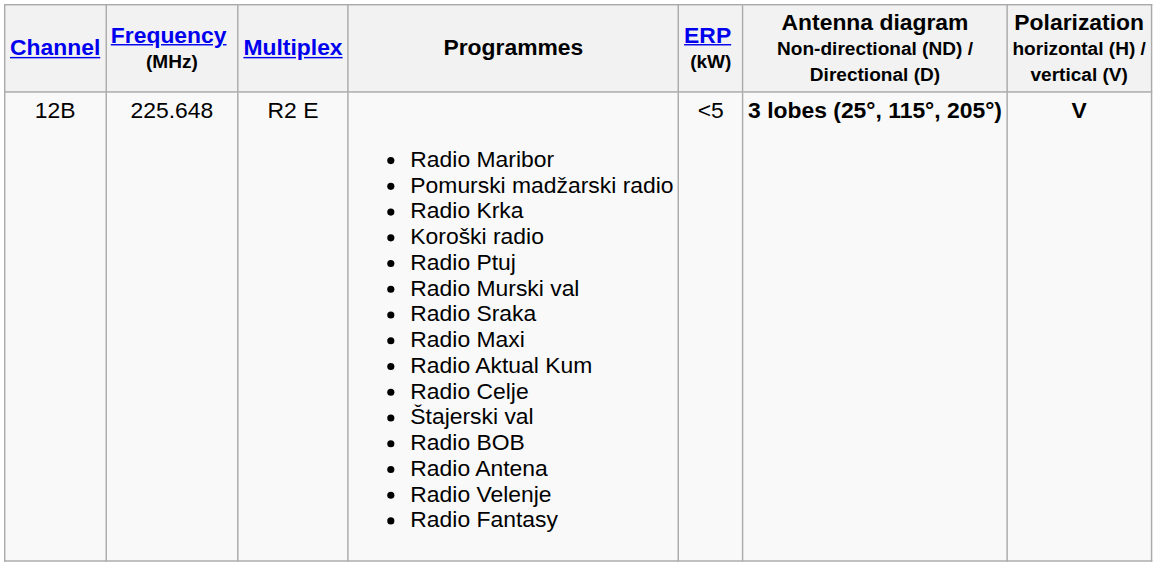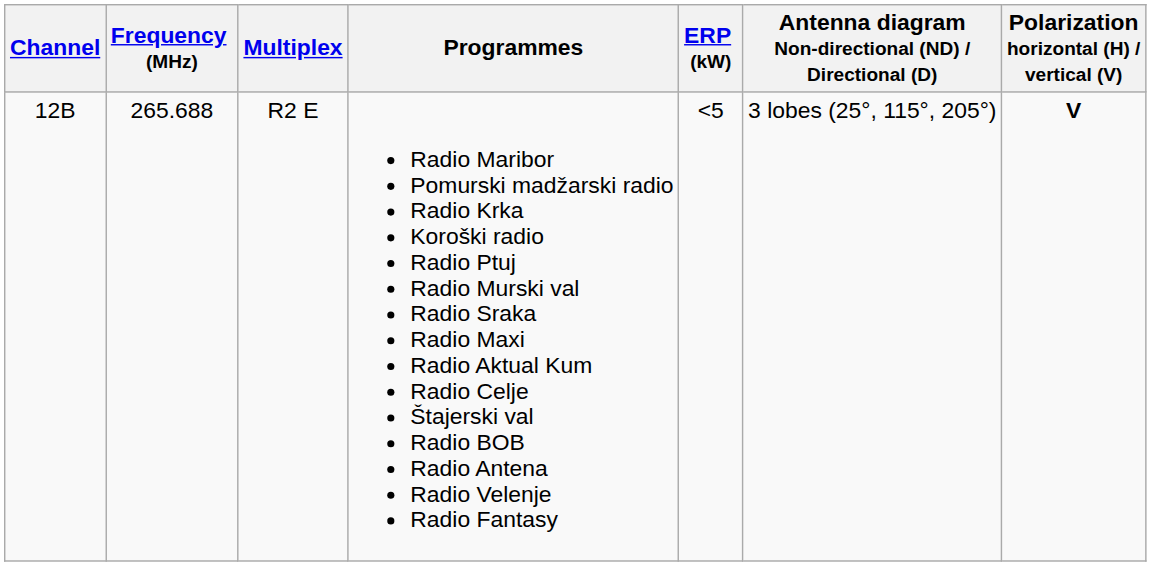R2 E | Frequency (MHz): 225.648 -> 265.688
R2 E | Antenna diagram Non-directional (ND) / Directional (D): bold -> normal
